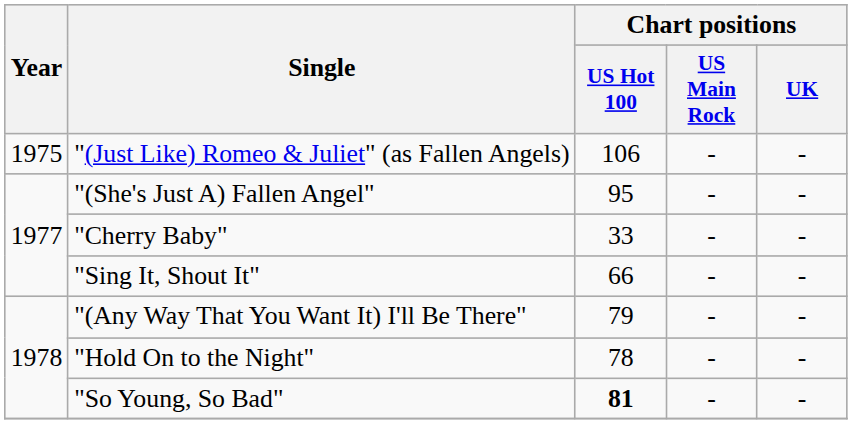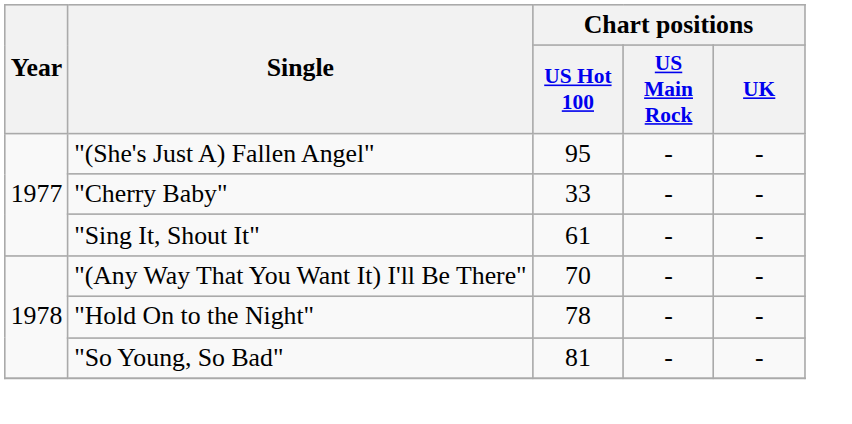- row: 1975 | "(Just Like) Romeo & Juliet" (as Fallen Angels) | 106 | - | -
"Sing It, Shout It" | Chart positions / US Hot 100: 66 -> 61
"(Any Way That You Want It) I'll Be There" | Chart positions / US Hot 100: 79 -> 70
"So Young, So Bad" | Chart positions / US Hot 100: bold -> normal
